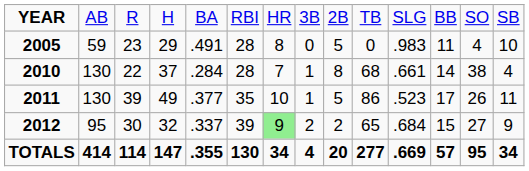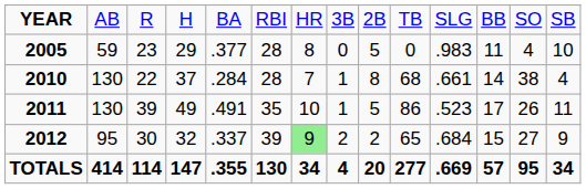2005 | column 5: .491 -> .377
2011 | column 5: .377 -> .491
